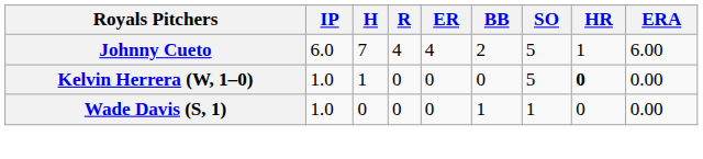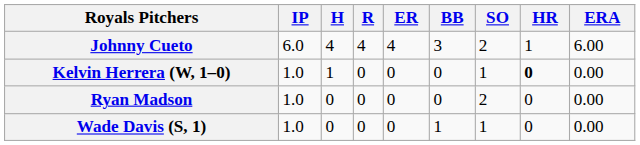Johnny Cueto | H: 7 -> 4
Johnny Cueto | BB: 2 -> 3
Johnny Cueto | SO: 5 -> 2
Kelvin Herrera (W, 1–0) | SO: 5 -> 1
+ row: Ryan Madson | 1.0 | 0 | 0 | 0 | 0 | 2 | 0 | 0.00
